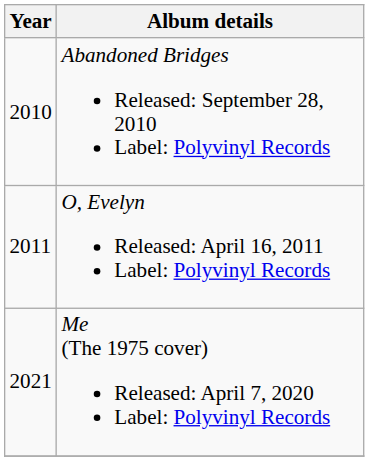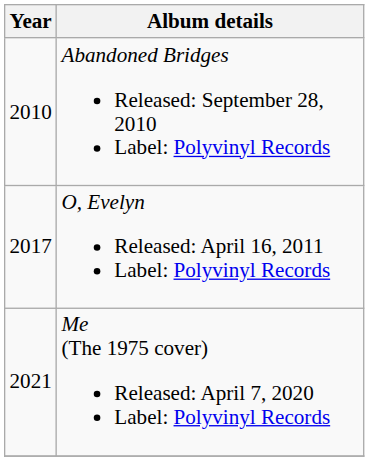O, Evelyn Released: April 16, 2011 Label: Polyvinyl Records | Year: 2011 -> 2017
